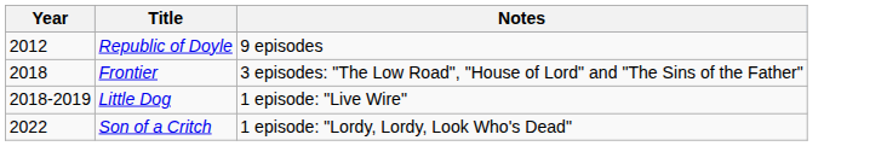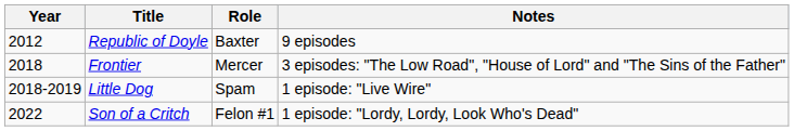+ column: Role | Baxter | Mercer | Spam | Felon #1
